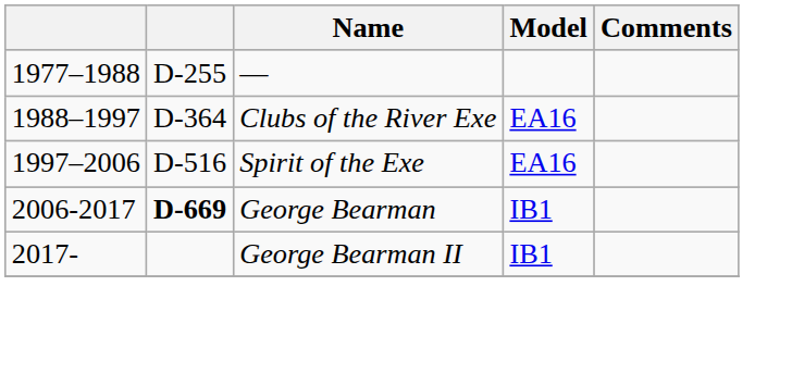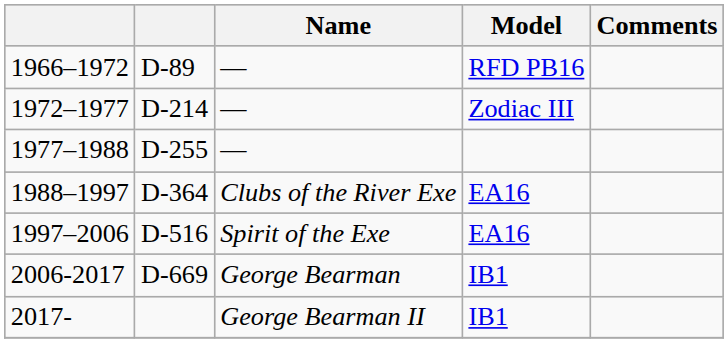+ row: 1966–1972 | D-89 | — | RFD PB16
+ row: 1972–1977 | D-214 | — | Zodiac III
2006-2017 | column 2: bold -> normal
